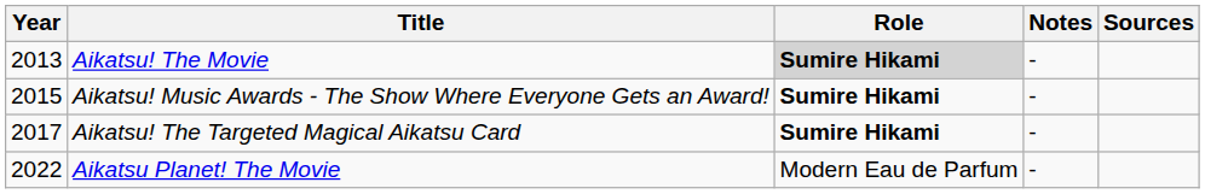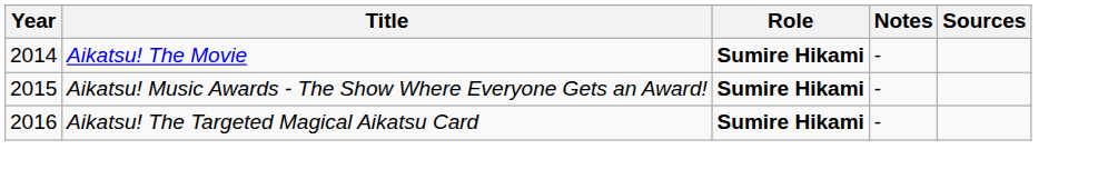Aikatsu! The Movie | Year: 2013 -> 2014
Aikatsu! The Movie | Role: lightgrey background -> no background
Aikatsu! The Targeted Magical Aikatsu Card | Year: 2017 -> 2016
- row: 2022 | Aikatsu Planet! The Movie | Modern Eau de Parfum | -
